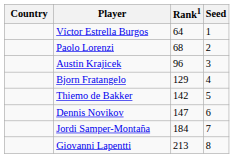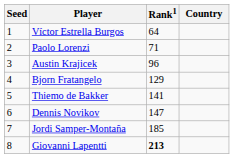columns swapped: Country <-> Seed
Paolo Lorenzi | Rank1: 68 -> 71
Thiemo de Bakker | Rank1: 142 -> 141
Jordi Samper-Montaña | Rank1: 184 -> 185
Giovanni Lapentti | Rank1: normal -> bold
